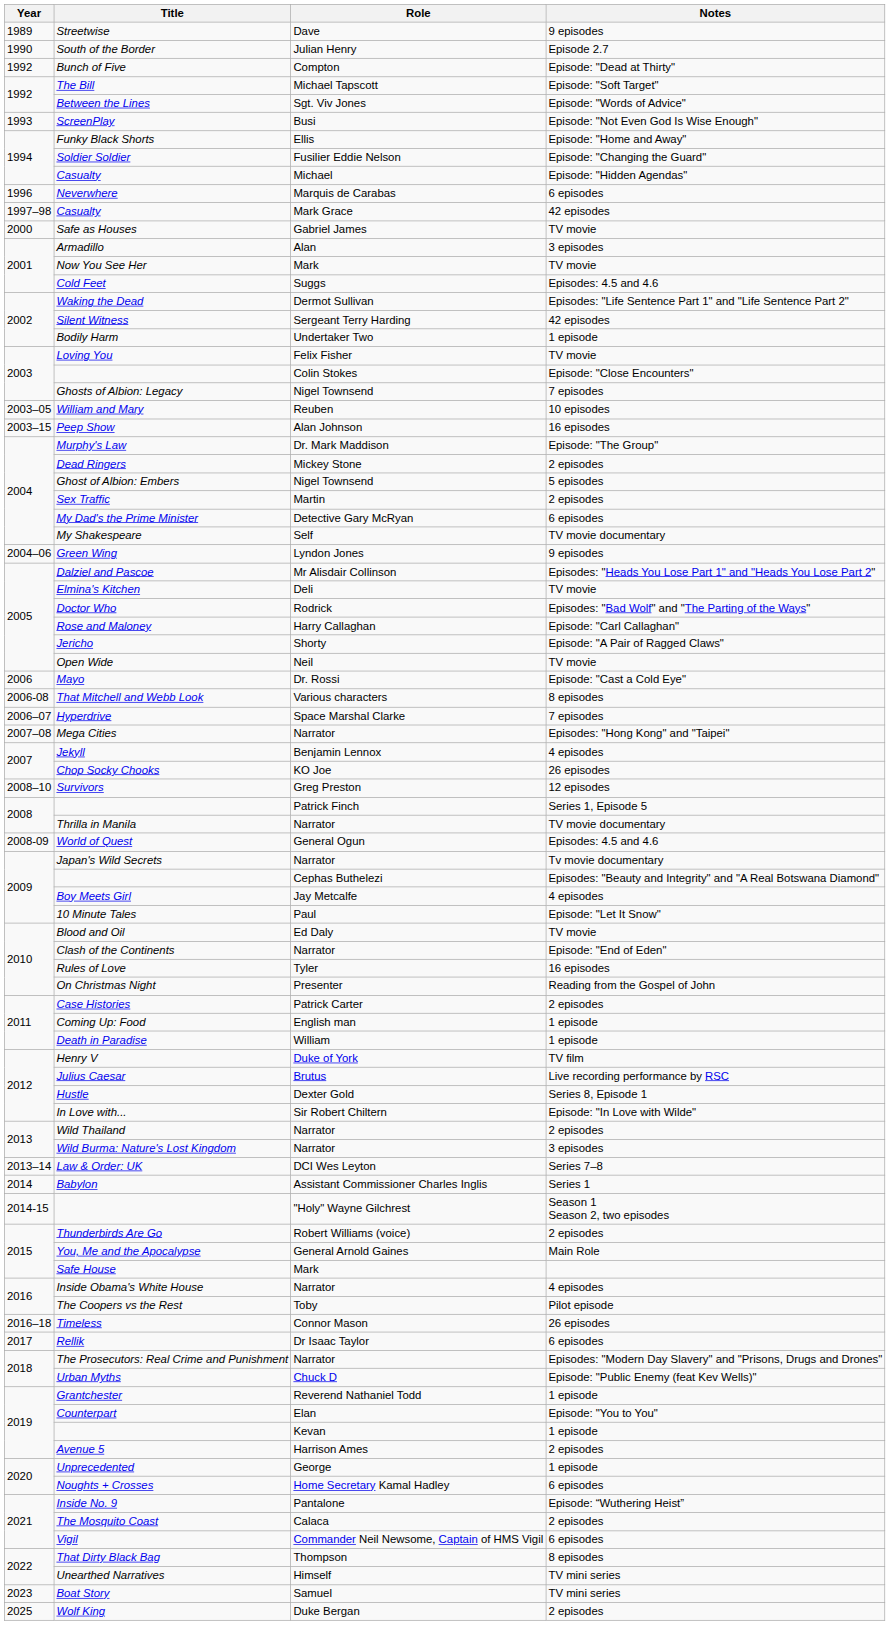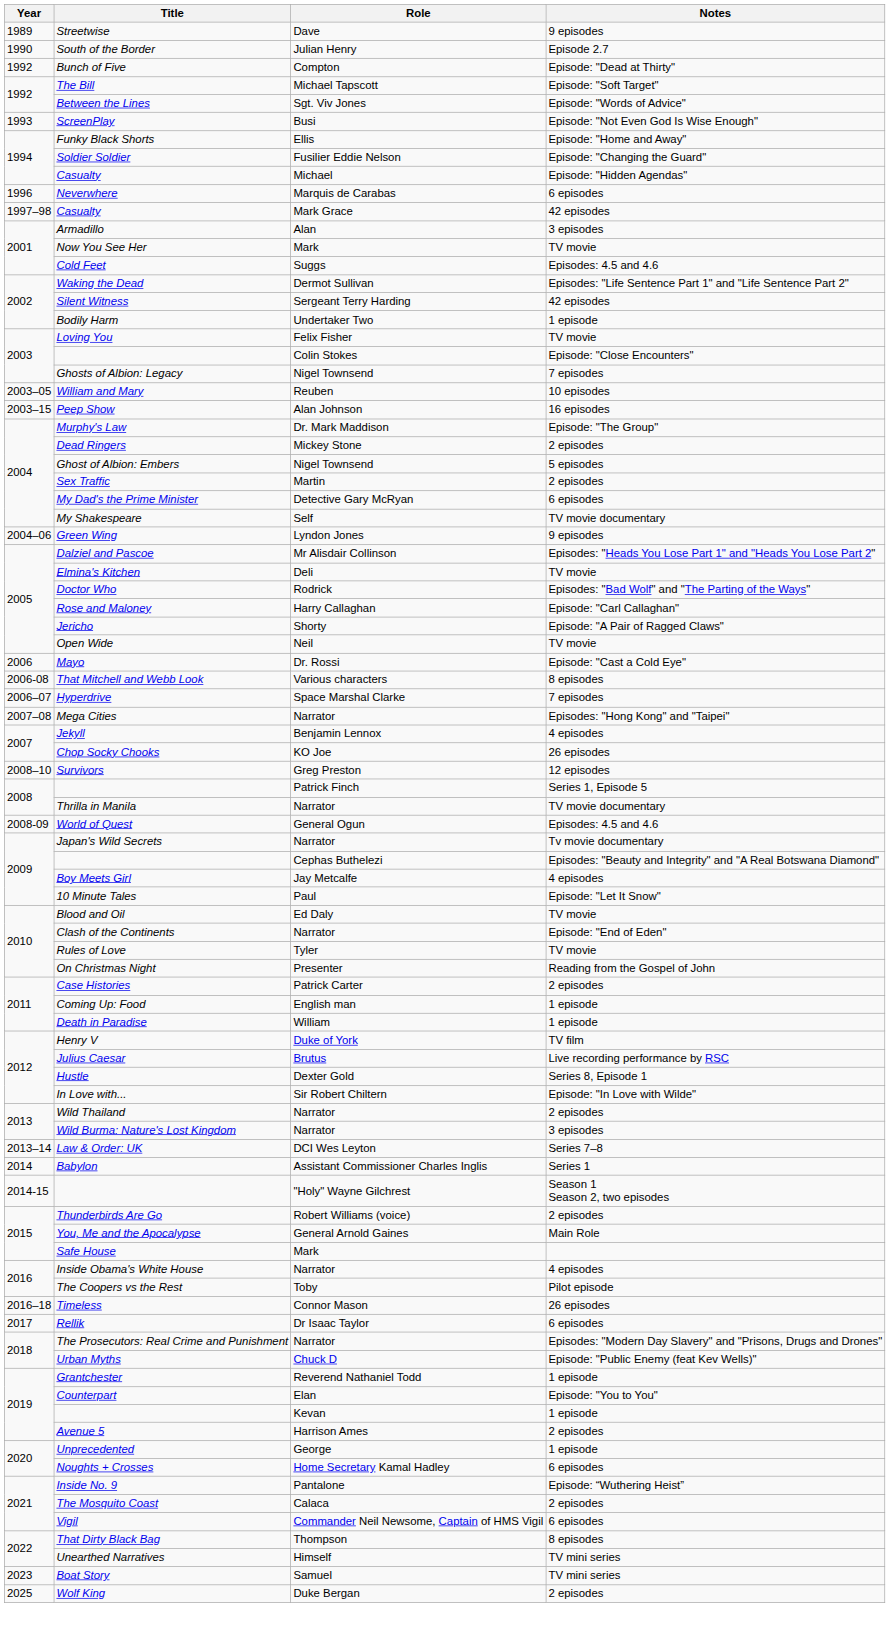- row: 2000 | Safe as Houses | Gabriel James | TV movie
Rules of Love | Notes: 16 episodes -> TV movie
